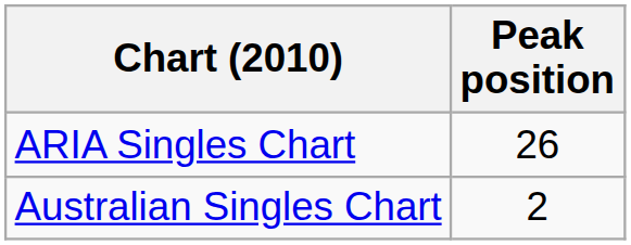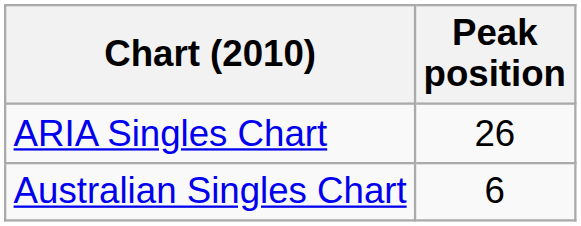Australian Singles Chart | Peak position: 2 -> 6
